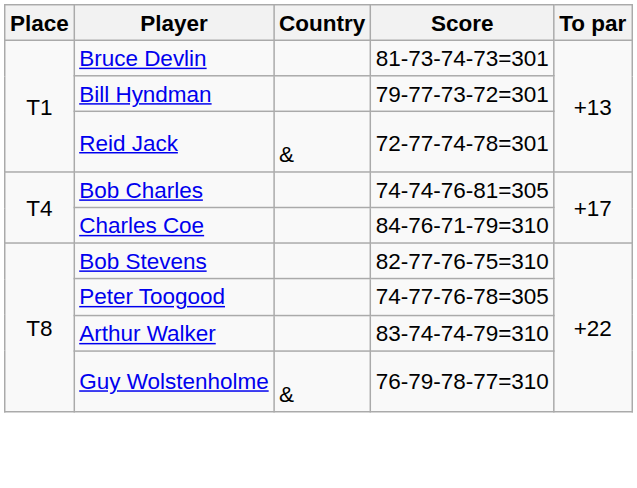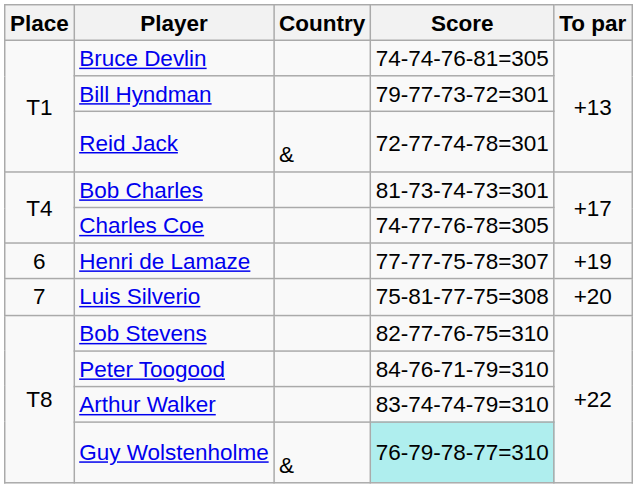Bruce Devlin | Score: 81-73-74-73=301 -> 74-74-76-81=305
Bob Charles | Score: 74-74-76-81=305 -> 81-73-74-73=301
Charles Coe | Score: 84-76-71-79=310 -> 74-77-76-78=305
+ row: 6 | Henri de Lamaze | 77-77-75-78=307 | +19
+ row: 7 | Luis Silverio | 75-81-77-75=308 | +20
Peter Toogood | Score: 74-77-76-78=305 -> 84-76-71-79=310
Guy Wolstenholme | Score: no background -> paleturquoise background
